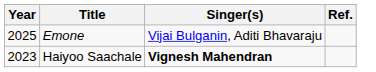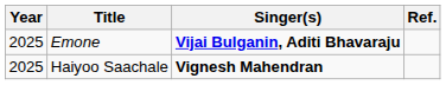Emone | Singer(s): normal -> bold
Haiyoo Saachale | Year: 2023 -> 2025
